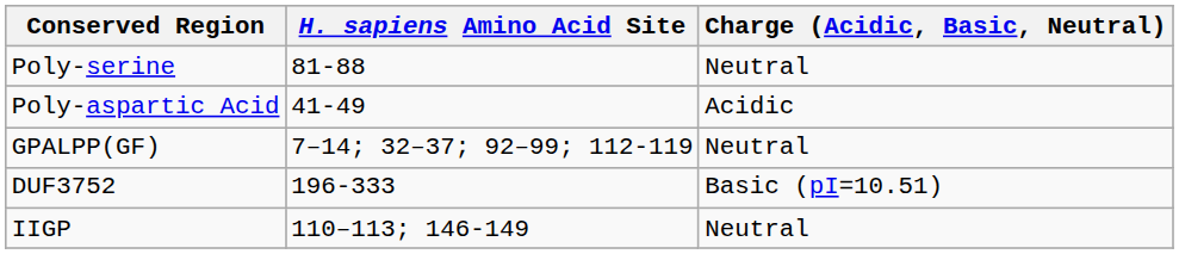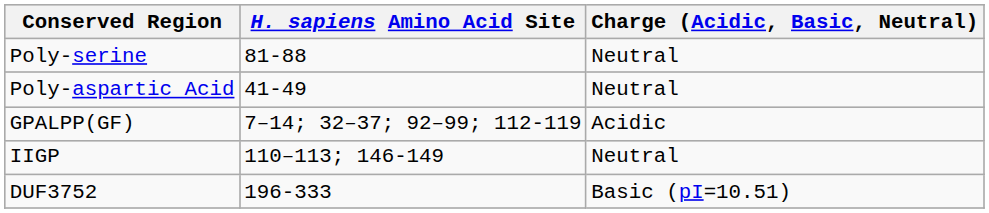Poly-aspartic Acid | Charge (Acidic, Basic, Neutral): Acidic -> Neutral
GPALPP(GF) | Charge (Acidic, Basic, Neutral): Neutral -> Acidic
rows swapped: IIGP <-> DUF3752
